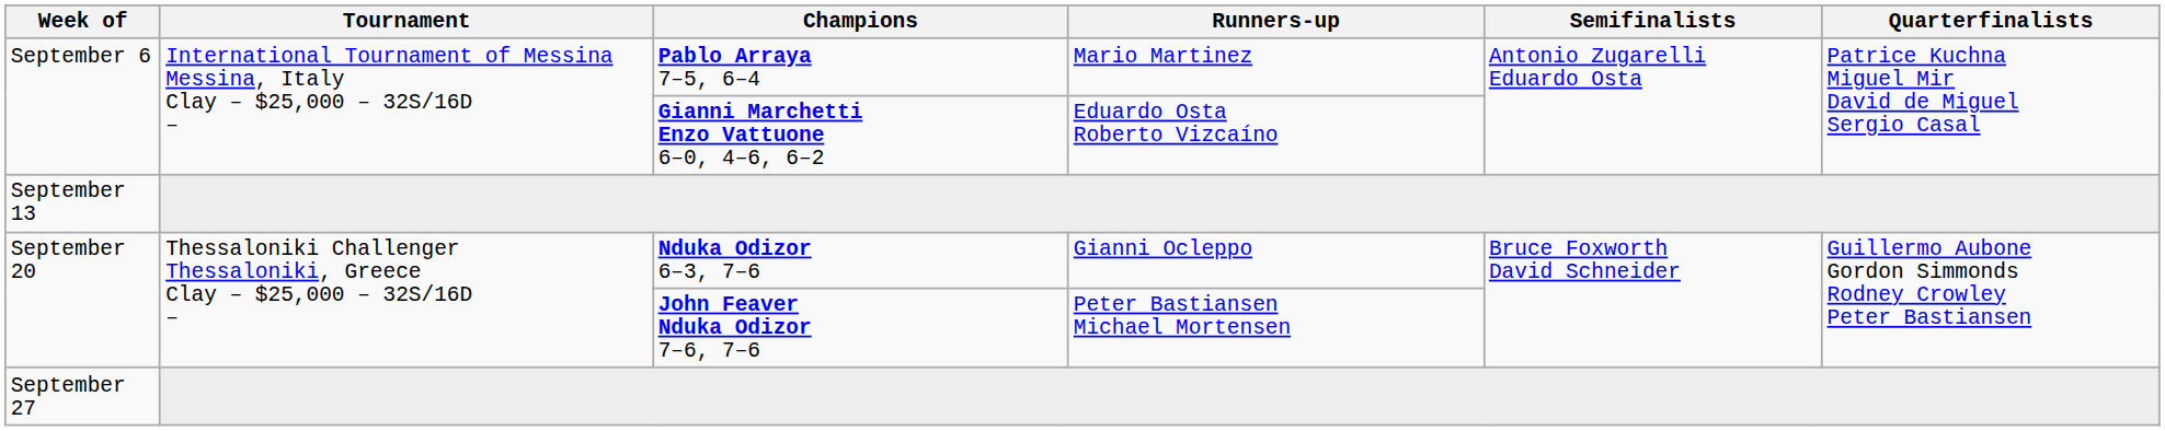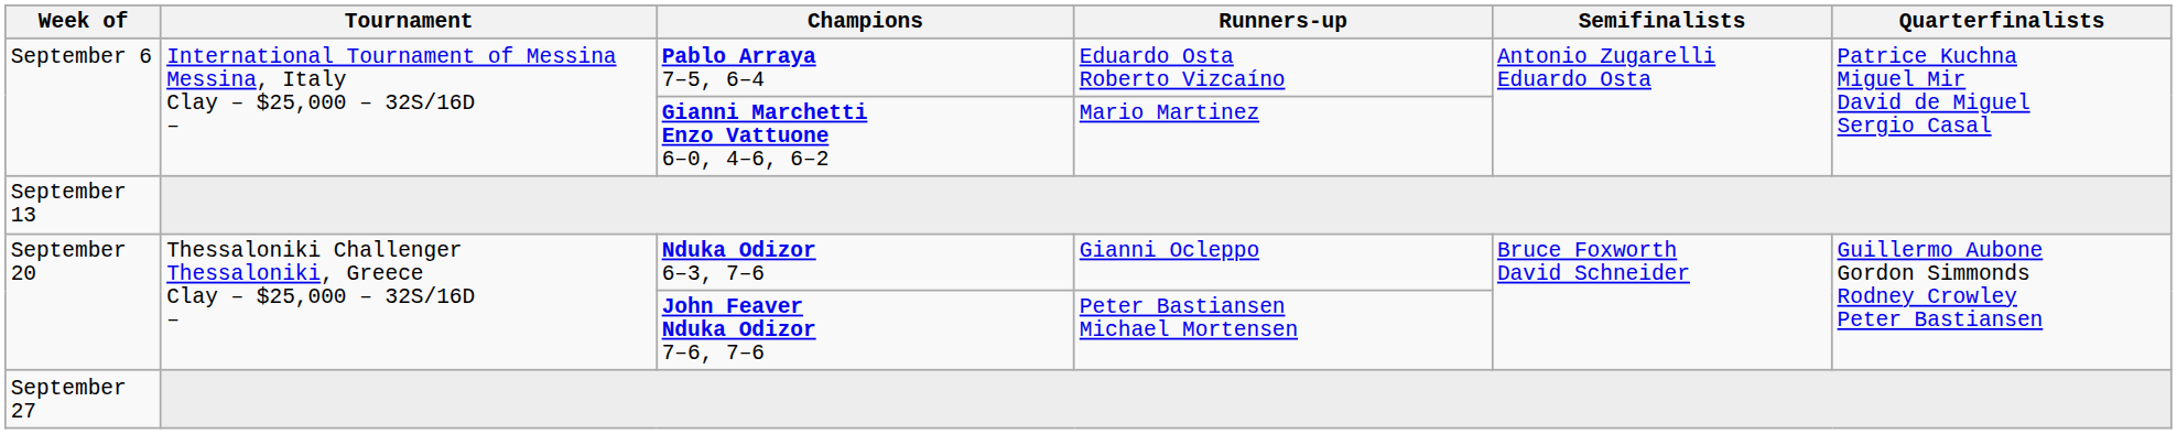Pablo Arraya 7–5, 6–4 | Runners-up: Mario Martinez -> Eduardo Osta Roberto Vizcaíno
Gianni Marchetti Enzo Vattuone 6–0, 4–6, 6–2 | Runners-up: Eduardo Osta Roberto Vizcaíno -> Mario Martinez
